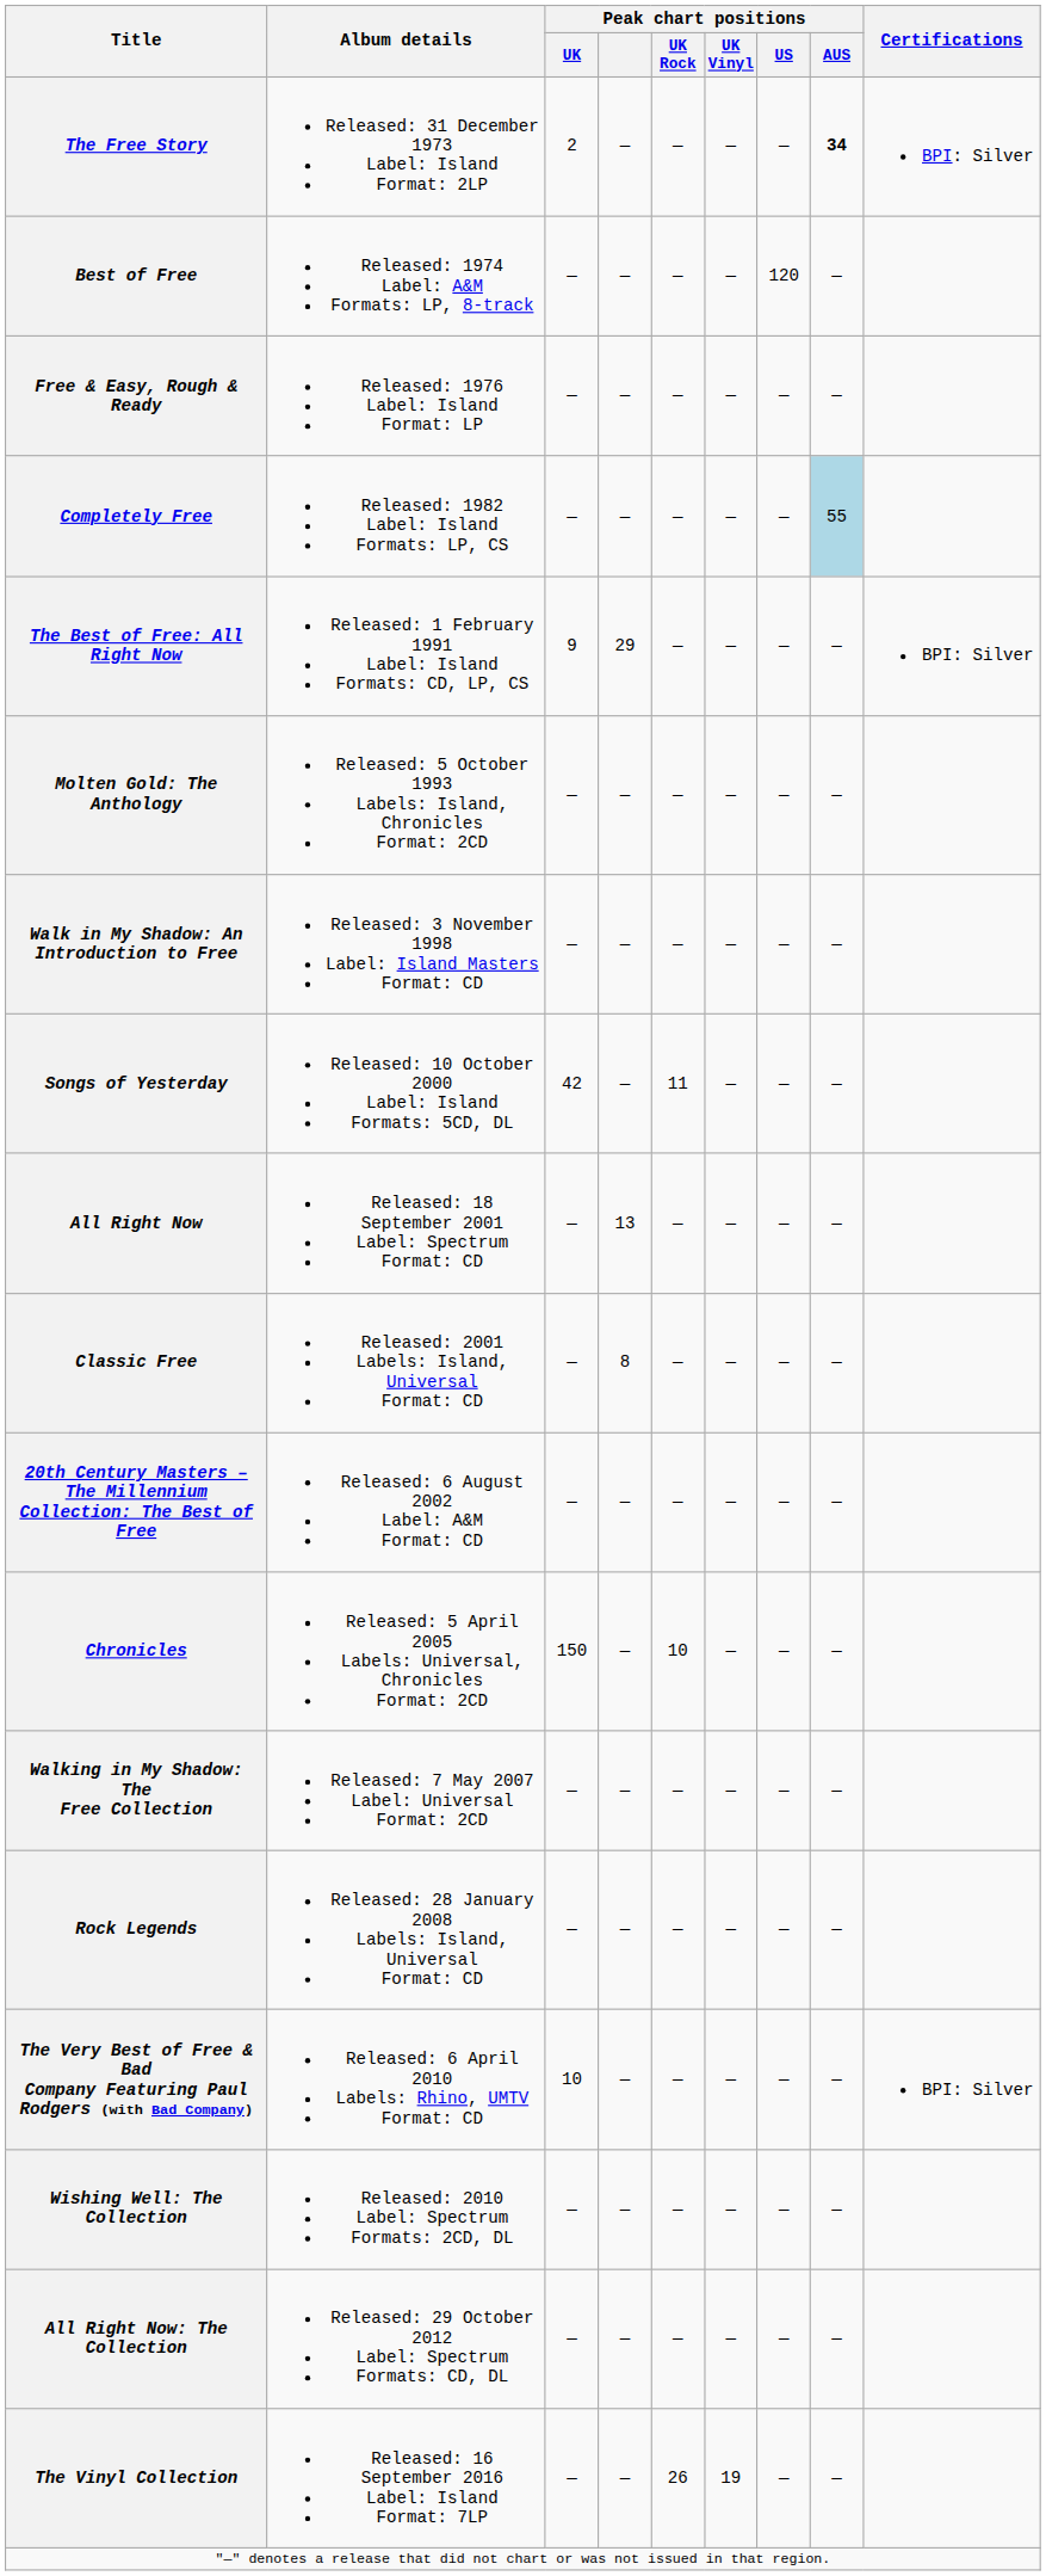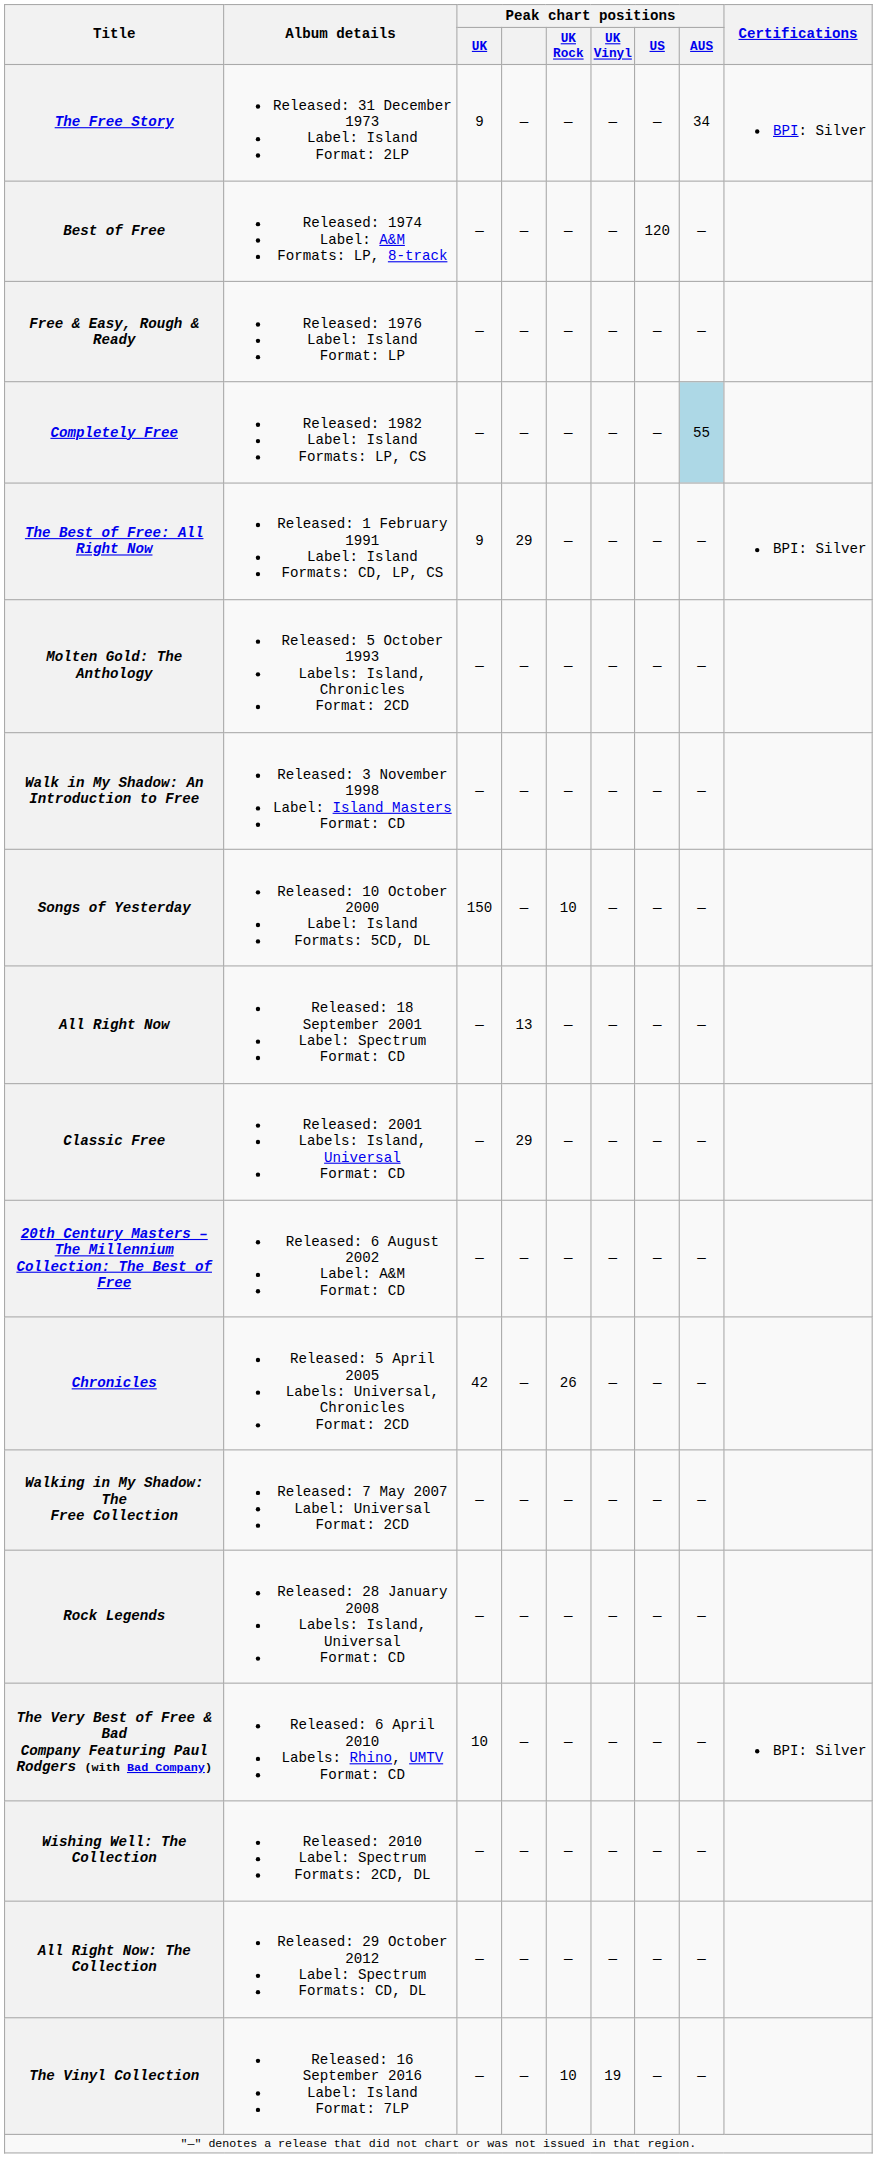The Free Story | Peak chart positions / UK: 2 -> 9
The Free Story | Peak chart positions / AUS: bold -> normal
Songs of Yesterday | Peak chart positions / UK: 42 -> 150
Songs of Yesterday | Peak chart positions / UK Rock: 11 -> 10
Classic Free | Peak chart positions: 8 -> 29
Chronicles | Peak chart positions / UK: 150 -> 42
Chronicles | Peak chart positions / UK Rock: 10 -> 26
The Vinyl Collection | Peak chart positions / UK Rock: 26 -> 10
